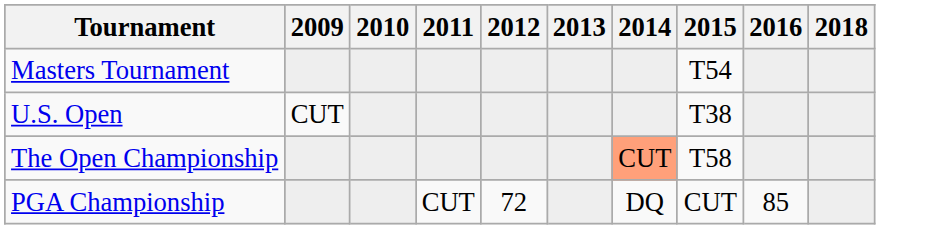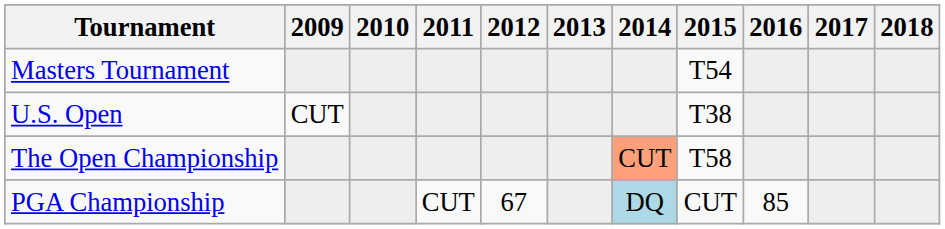+ column: 2017
PGA Championship | 2012: 72 -> 67
PGA Championship | 2014: no background -> lightblue background
